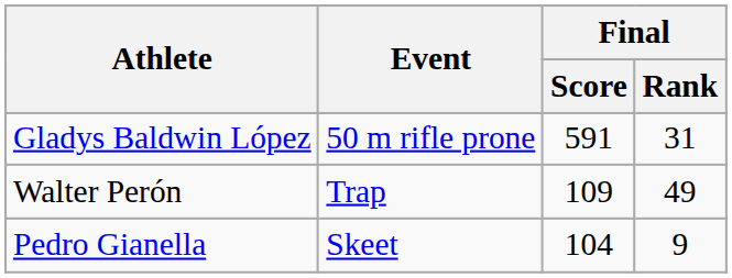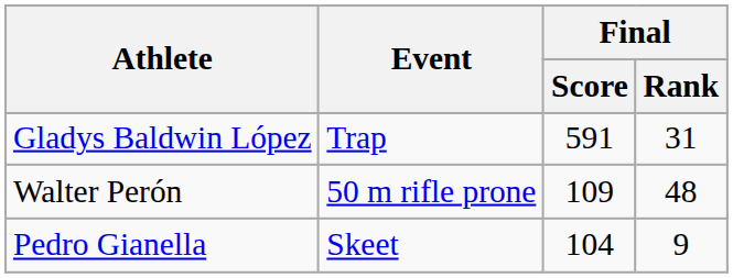Gladys Baldwin López | Event: 50 m rifle prone -> Trap
Walter Perón | Event: Trap -> 50 m rifle prone
Walter Perón | Final / Rank: 49 -> 48
